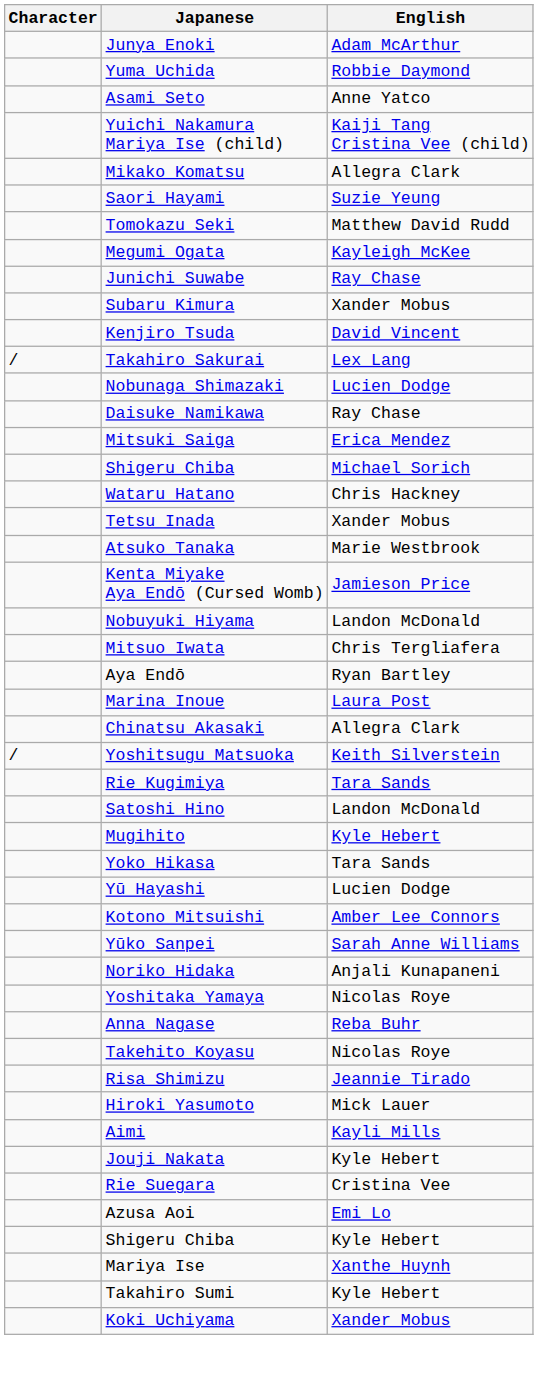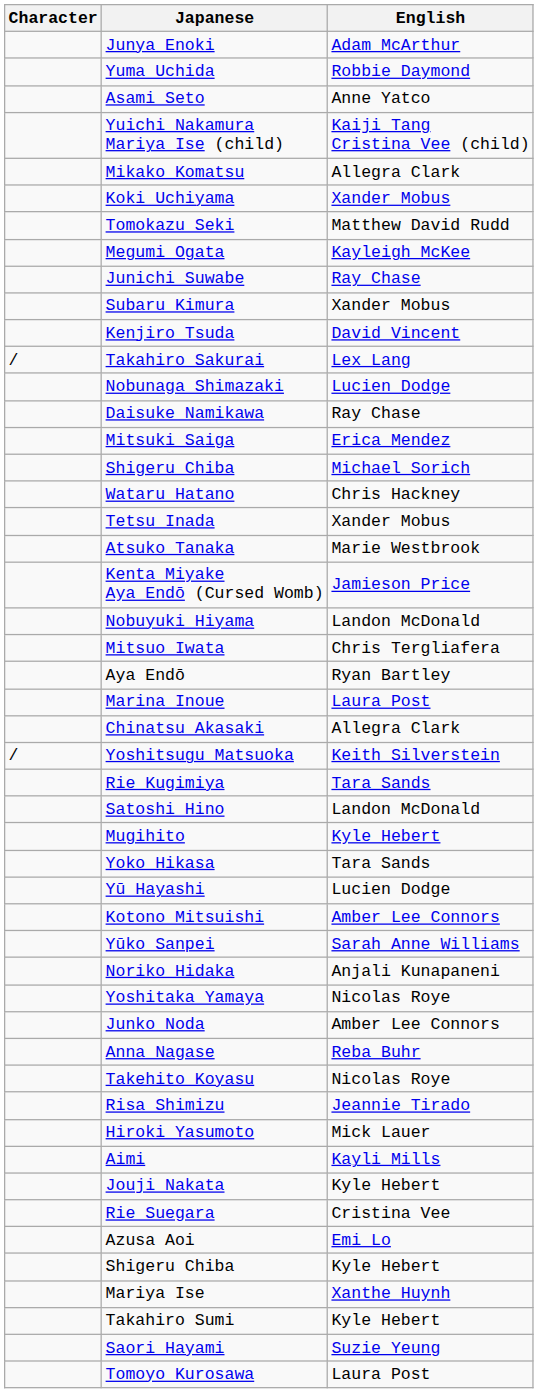rows swapped: Koki Uchiyama <-> Saori Hayami
+ row: Junko Noda | Amber Lee Connors
+ row: Tomoyo Kurosawa | Laura Post
